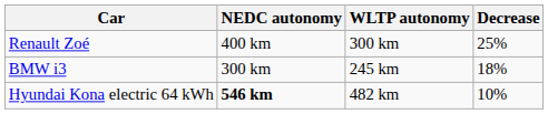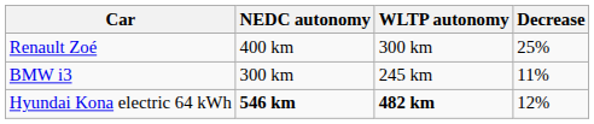BMW i3 | Decrease: 18% -> 11%
Hyundai Kona electric 64 kWh | WLTP autonomy: normal -> bold
Hyundai Kona electric 64 kWh | Decrease: 10% -> 12%
